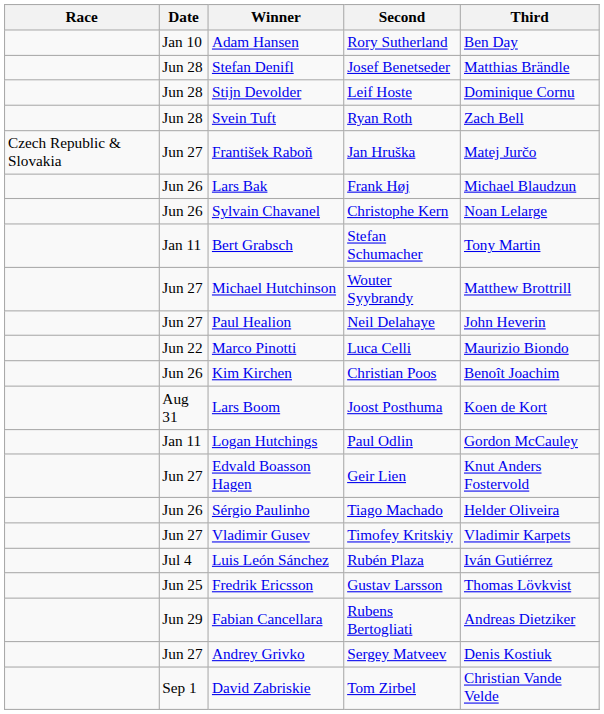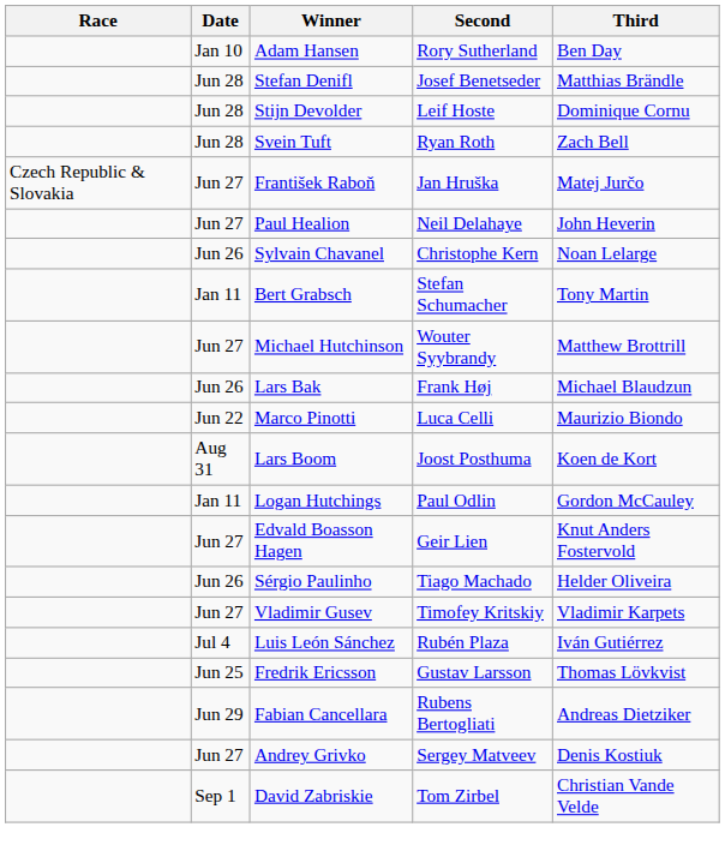rows swapped: Lars Bak <-> Paul Healion
- row: Jun 26 | Kim Kirchen | Christian Poos | Benoît Joachim
